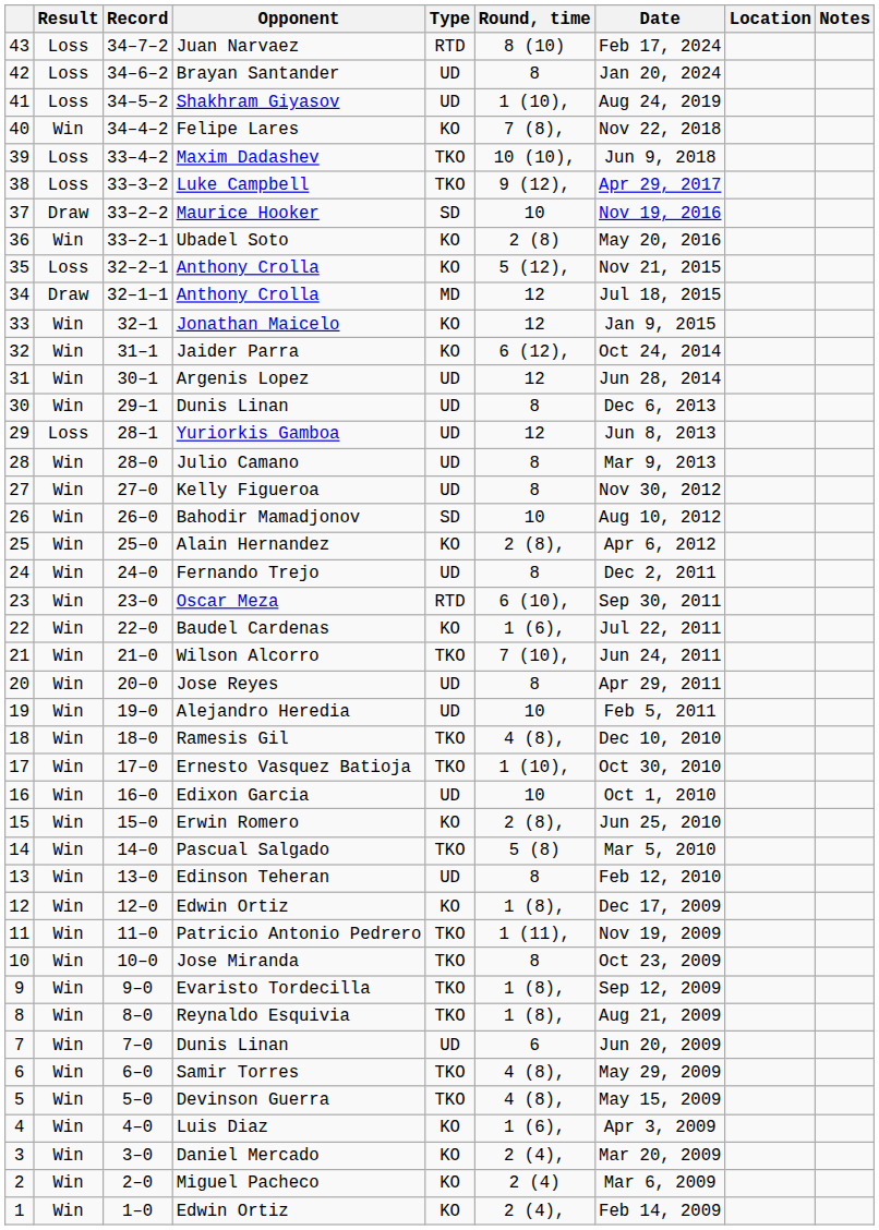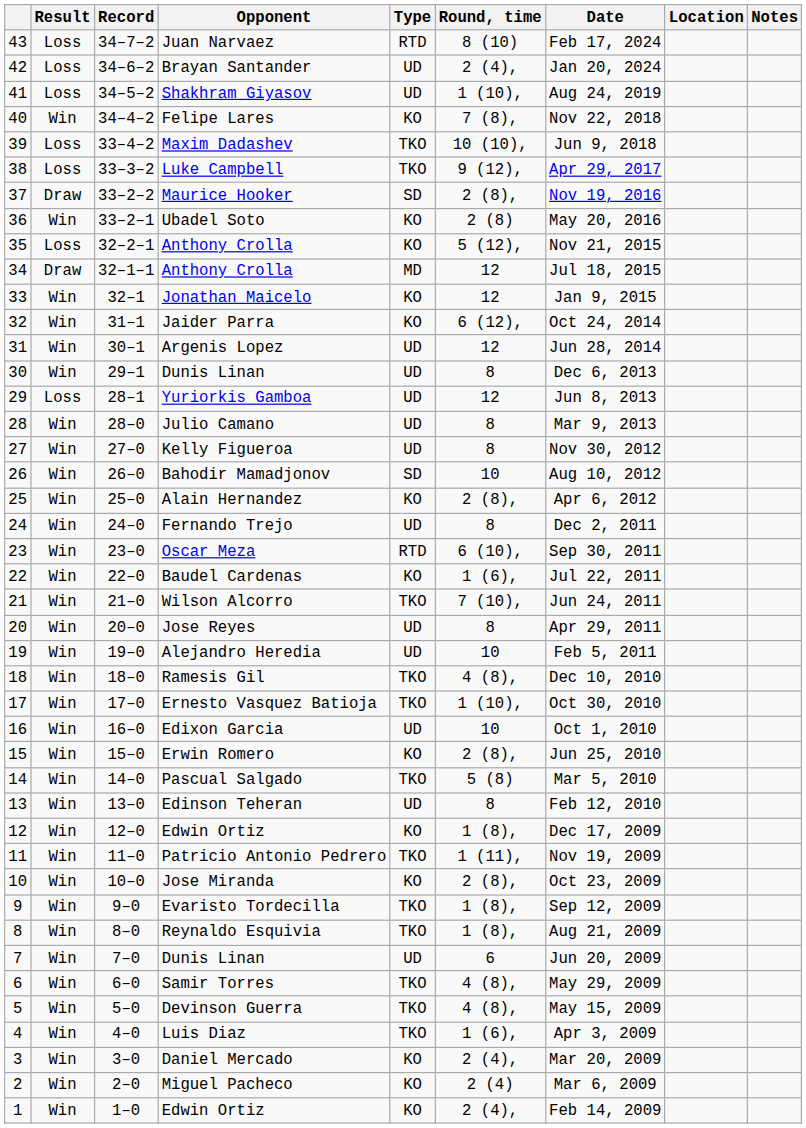Brayan Santander | Round, time: 8 -> 2 (4),
Maurice Hooker | Round, time: 10 -> 2 (8),
Jose Miranda | Type: TKO -> KO
Jose Miranda | Round, time: 8 -> 2 (8),
Luis Diaz | Type: KO -> TKO
